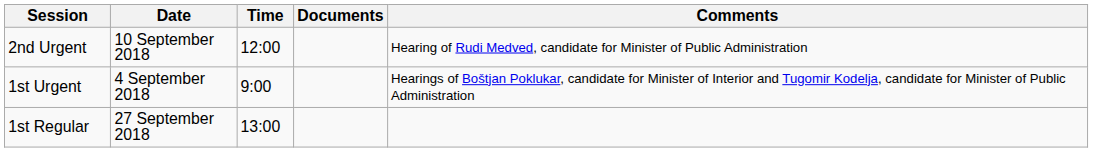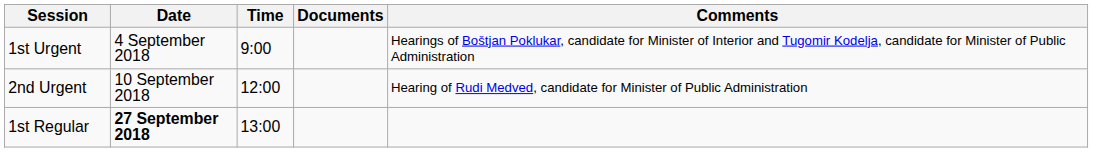rows swapped: 1st Urgent <-> 2nd Urgent
1st Regular | Date: normal -> bold
